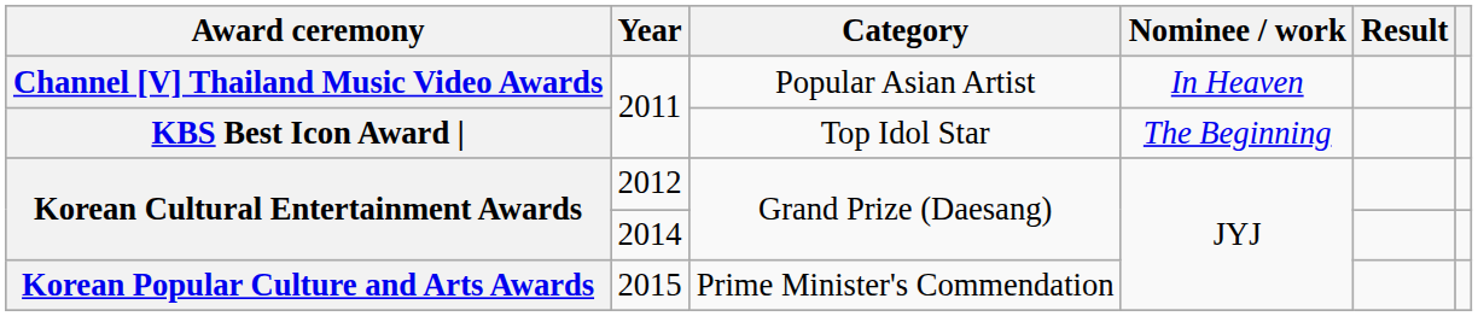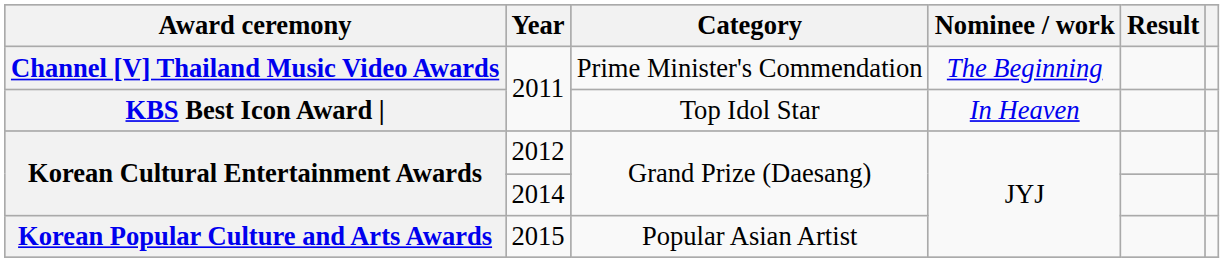Channel [V] Thailand Music Video Awards | Category: Popular Asian Artist -> Prime Minister's Commendation
Channel [V] Thailand Music Video Awards | Nominee / work: In Heaven -> The Beginning
KBS Best Icon Award | | Nominee / work: The Beginning -> In Heaven
Korean Popular Culture and Arts Awards | Category: Prime Minister's Commendation -> Popular Asian Artist
